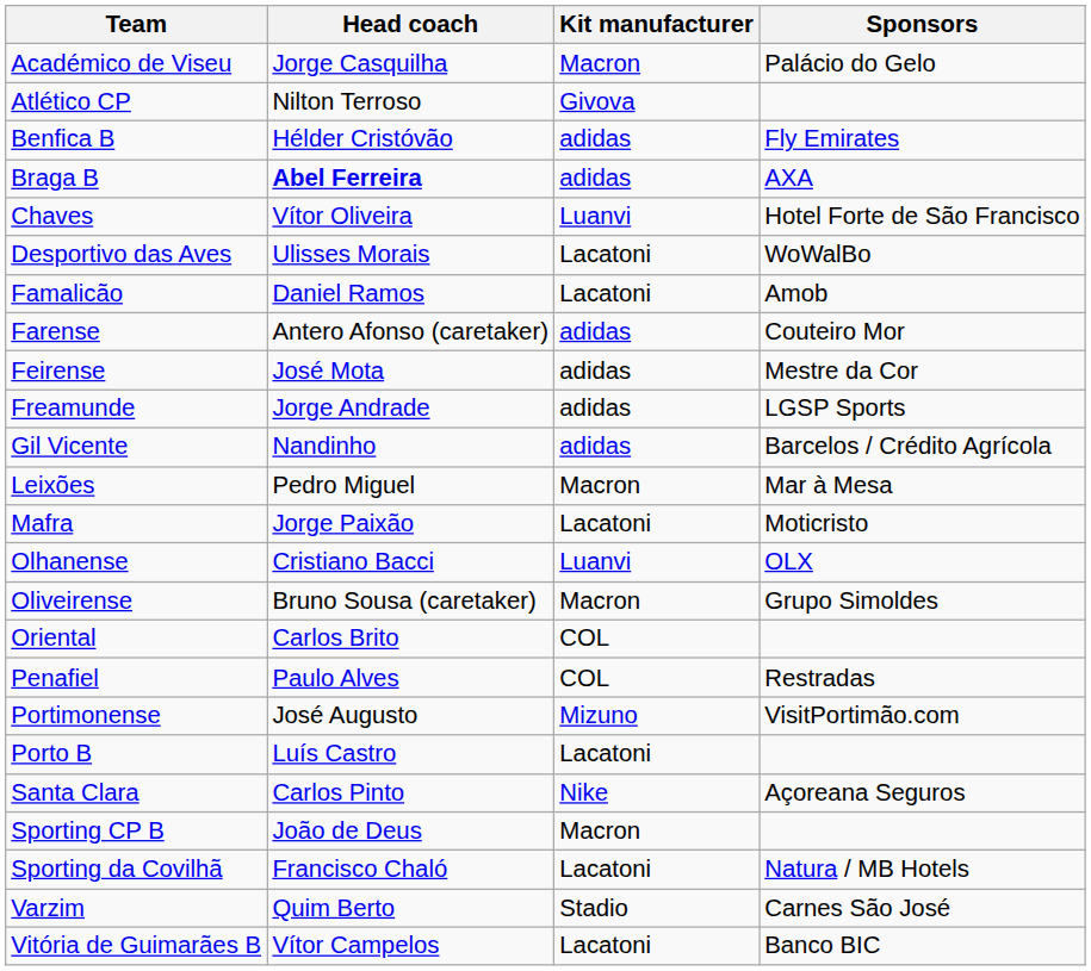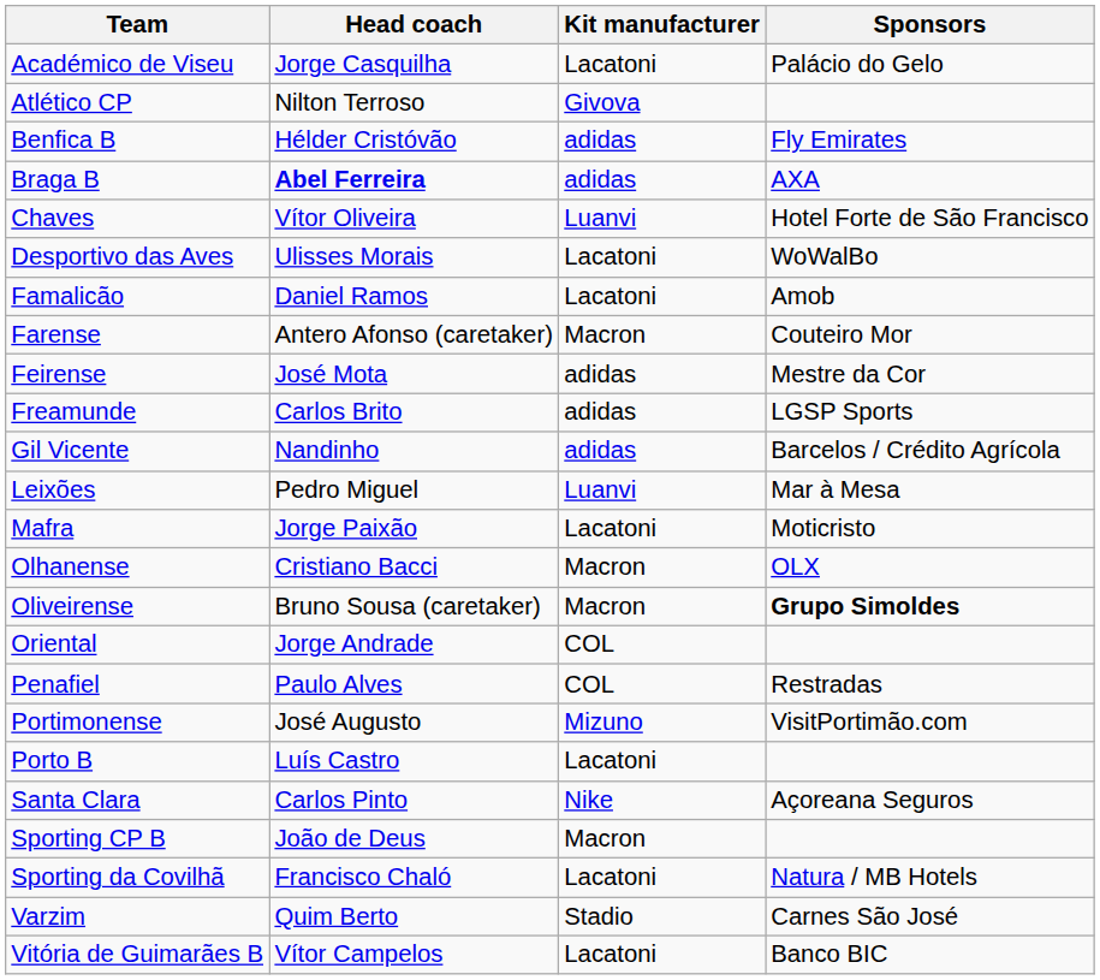Académico de Viseu | Kit manufacturer: Macron -> Lacatoni
Farense | Kit manufacturer: adidas -> Macron
Freamunde | Head coach: Jorge Andrade -> Carlos Brito
Leixões | Kit manufacturer: Macron -> Luanvi
Olhanense | Kit manufacturer: Luanvi -> Macron
Oliveirense | Sponsors: normal -> bold
Oriental | Head coach: Carlos Brito -> Jorge Andrade
